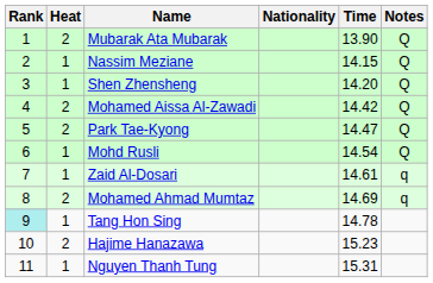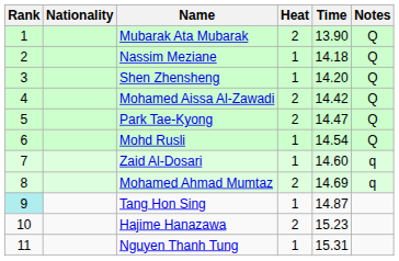columns swapped: Heat <-> Nationality
Nassim Meziane | Time: 14.15 -> 14.18
Zaid Al-Dosari | Time: 14.61 -> 14.60
Tang Hon Sing | Time: 14.78 -> 14.87
